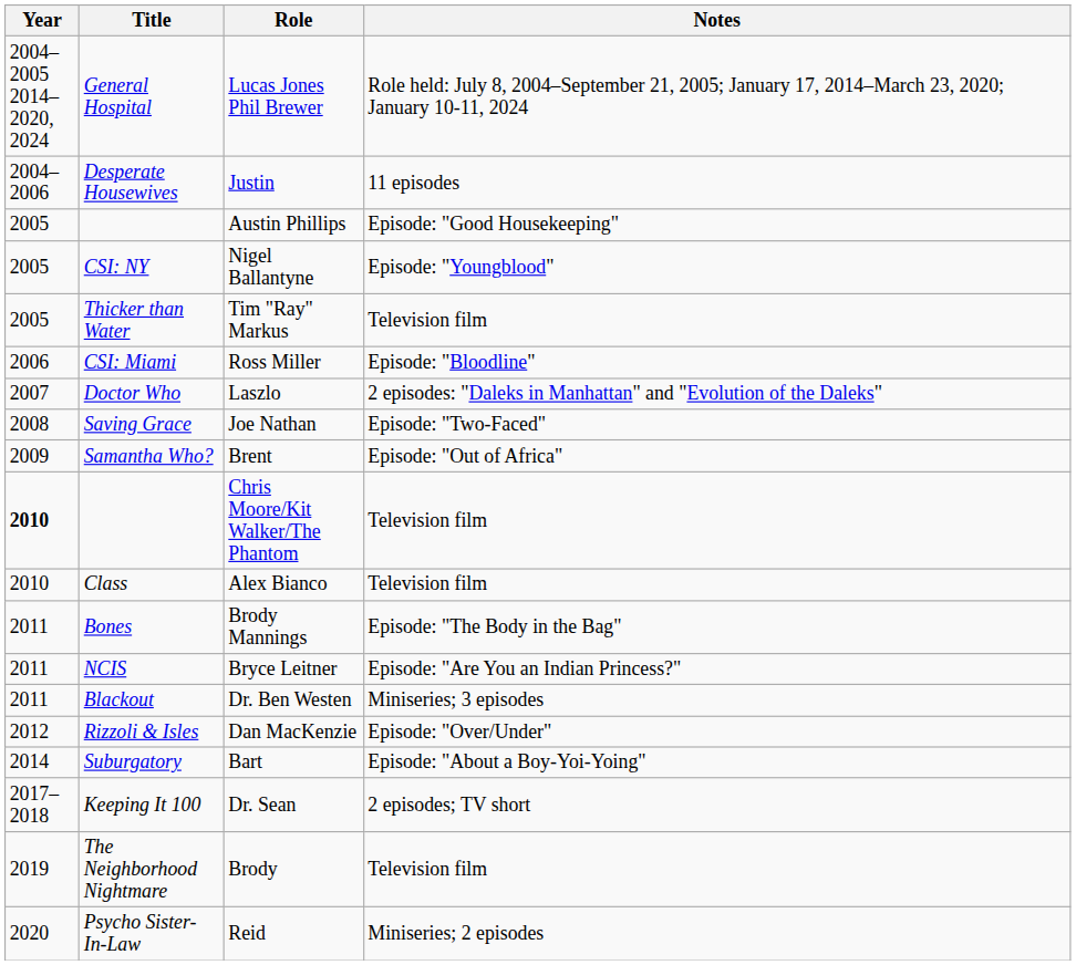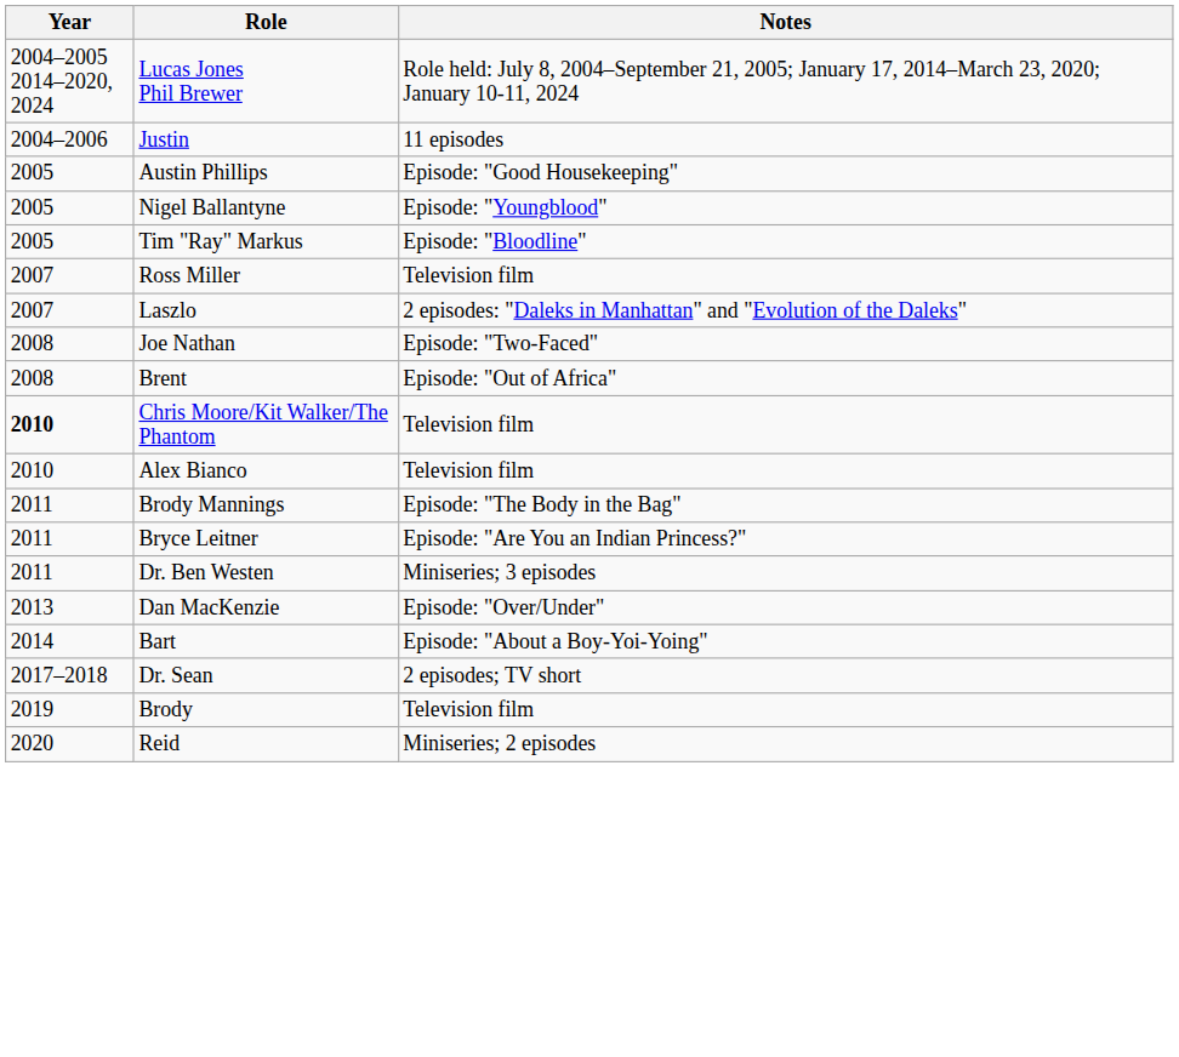- column: Title | General Hospital | Desperate Housewives | CSI: NY | Thicker than Water | CSI: Miami | Doctor Who | Saving Grace | Samantha Who? | Class | Bones | NCIS | Blackout | Rizzoli & Isles | Suburgatory | Keeping It 100 | The Neighborhood Nightmare | Psycho Sister-In-Law
Tim "Ray" Markus | Notes: Television film -> Episode: "Bloodline"
Ross Miller | Year: 2006 -> 2007
Ross Miller | Notes: Episode: "Bloodline" -> Television film
Brent | Year: 2009 -> 2008
Dan MacKenzie | Year: 2012 -> 2013
